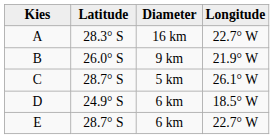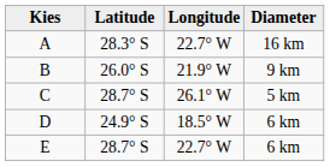columns swapped: Longitude <-> Diameter
